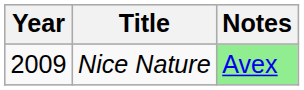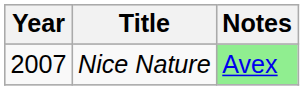Nice Nature | Year: 2009 -> 2007
